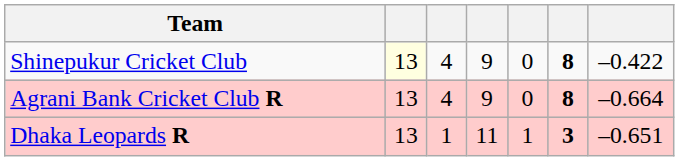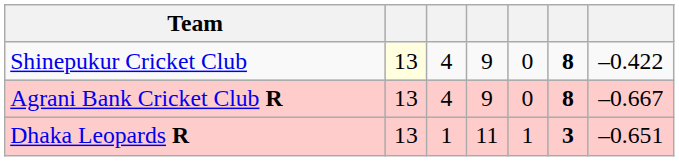Agrani Bank Cricket Club R | column 7: –0.664 -> –0.667
